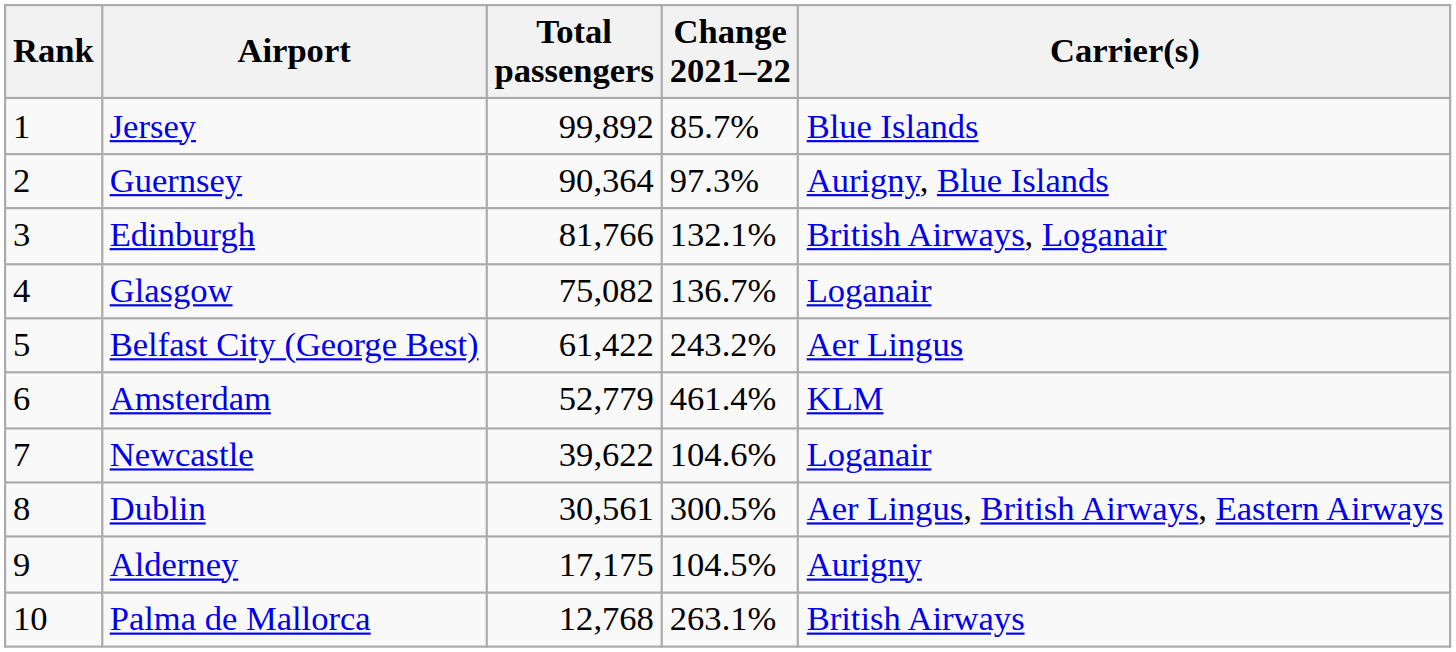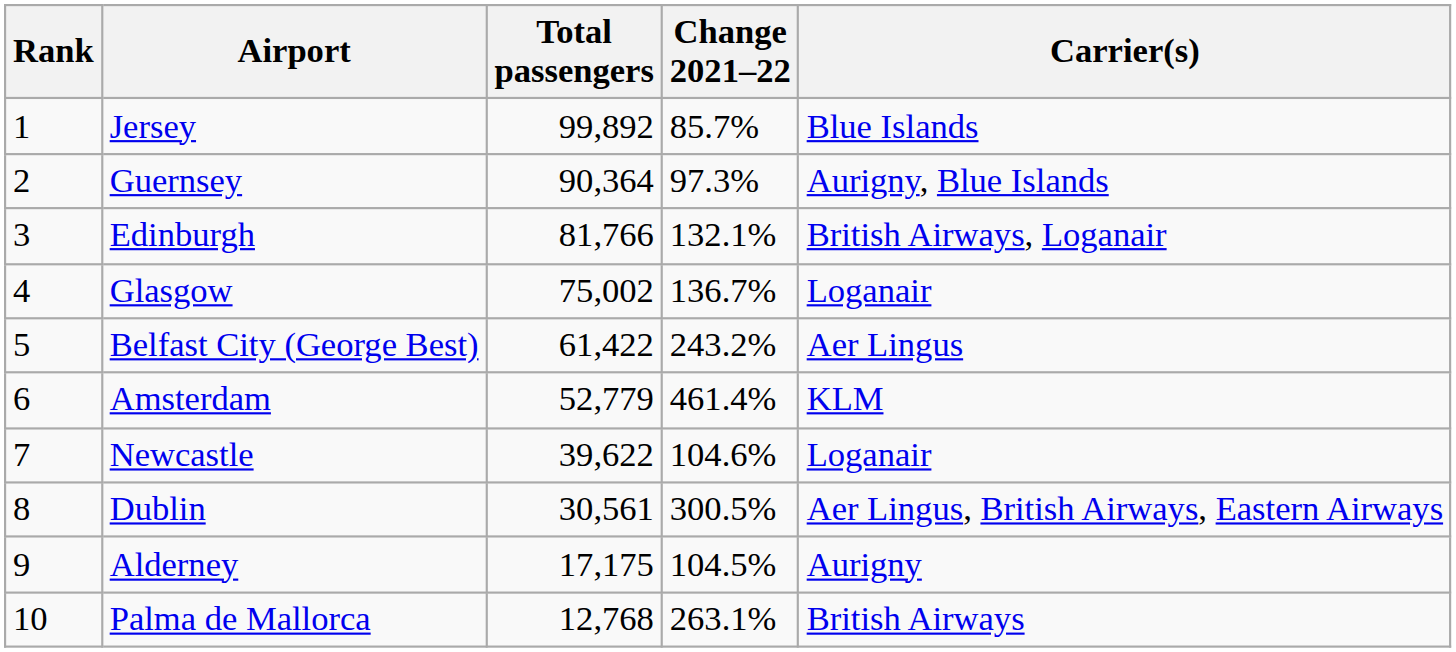Glasgow | Total passengers: 75,082 -> 75,002
